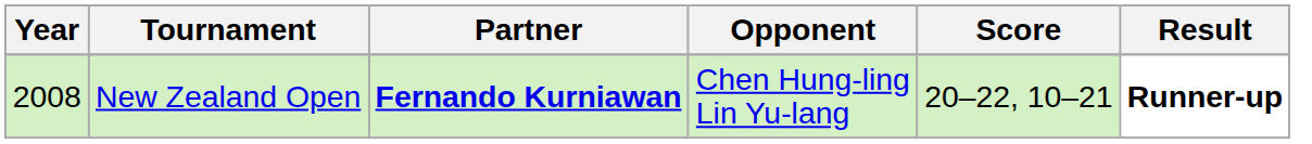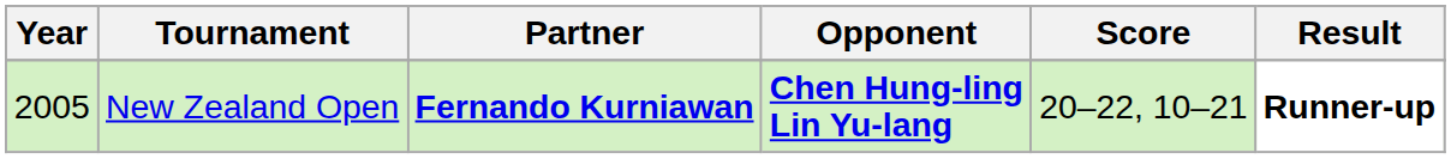New Zealand Open | Year: 2008 -> 2005
New Zealand Open | Opponent: normal -> bold
